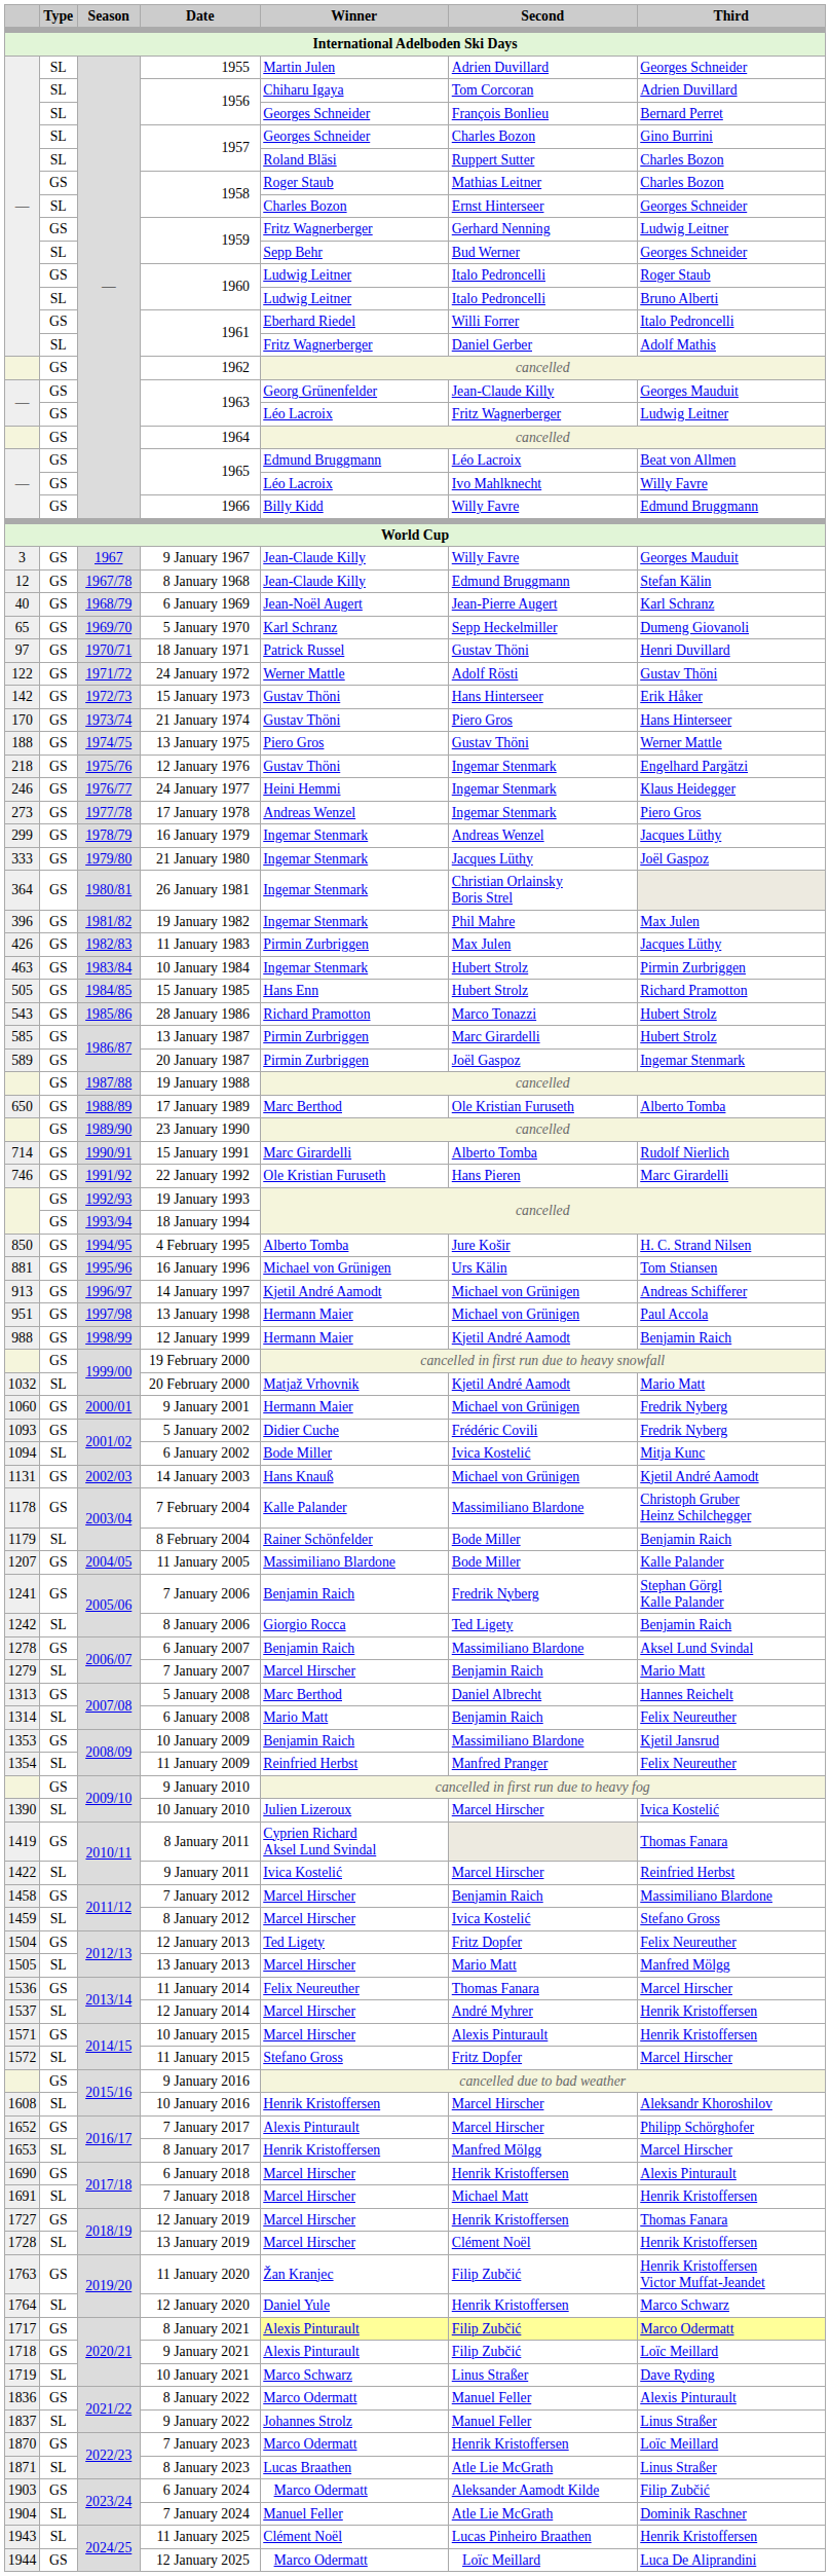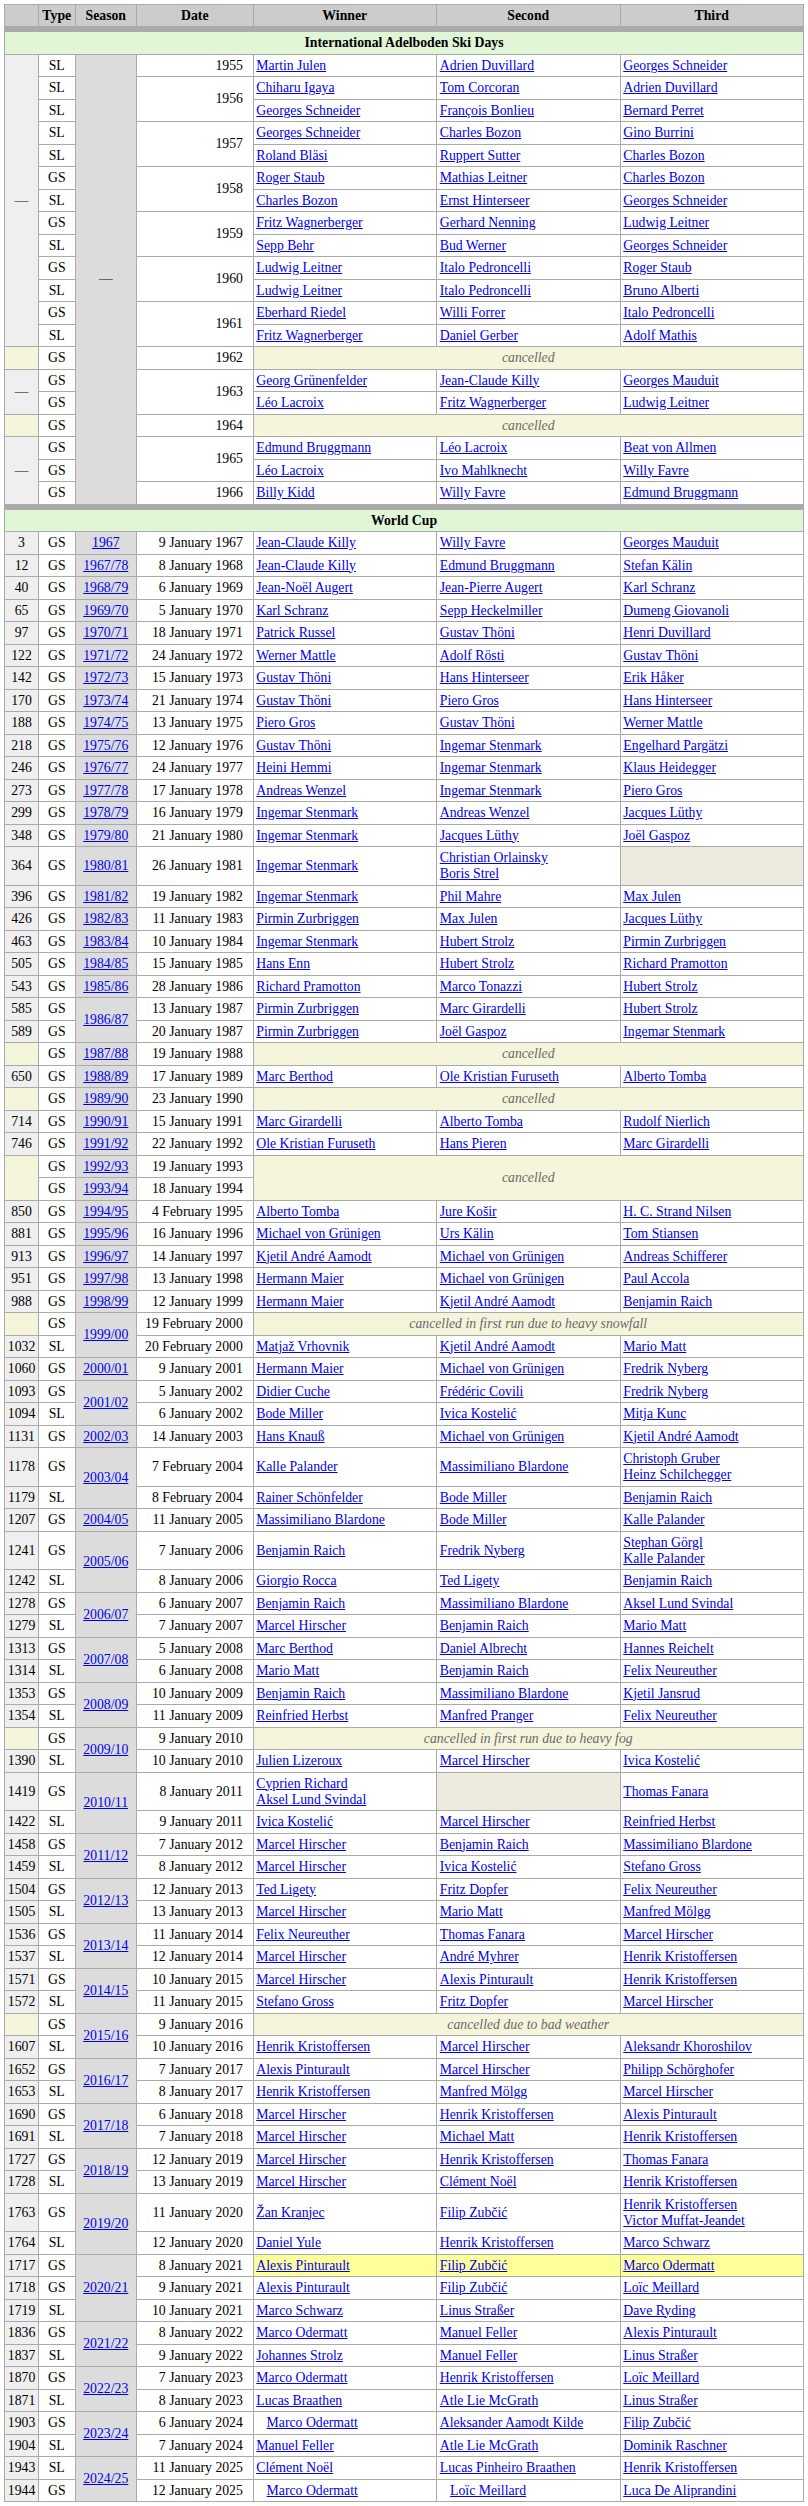21 January 1980 | column 1: 333 -> 348
10 January 2016 | column 1: 1608 -> 1607
